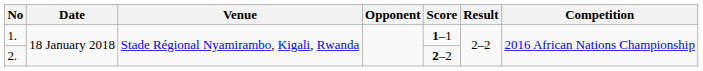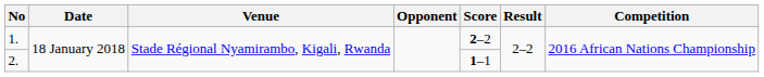1. | Score: 1–1 -> 2–2
2. | Score: 2–2 -> 1–1
